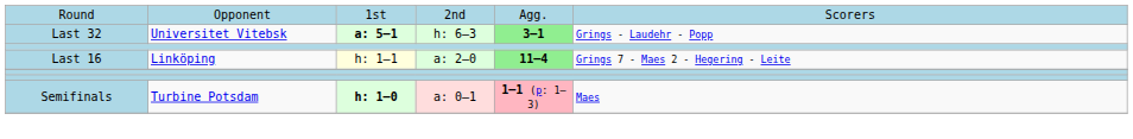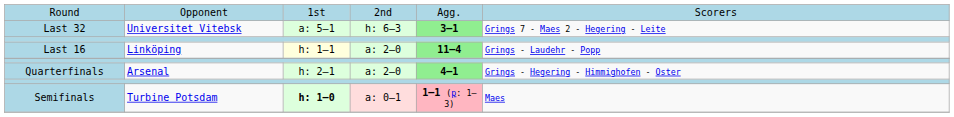Last 32 | column 3: bold -> normal
Last 32 | column 6: Grings - Laudehr - Popp -> Grings 7 - Maes 2 - Hegering - Leite
Last 16 | column 6: Grings 7 - Maes 2 - Hegering - Leite -> Grings - Laudehr - Popp
+ row: Quarterfinals | Arsenal | h: 2–1 | a: 2–0 | 4–1 | Grings - Hegering - Himmighofen - Oster
